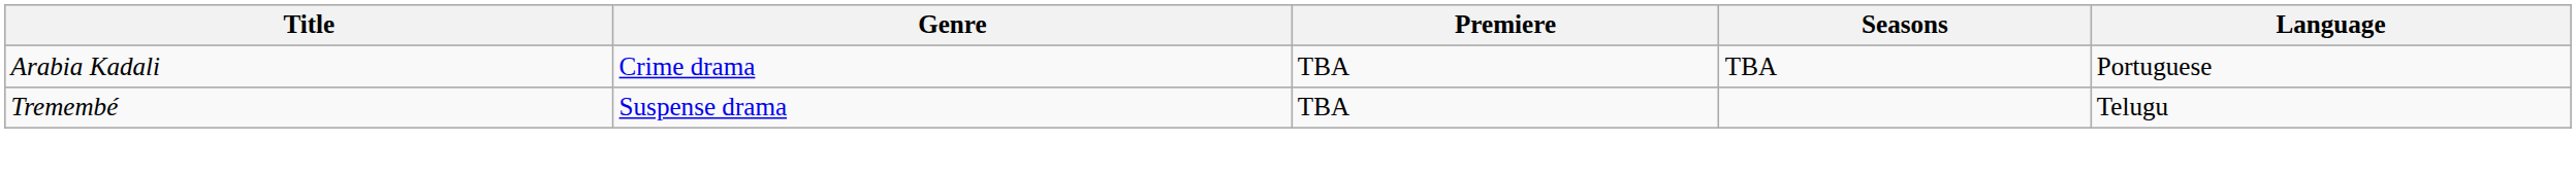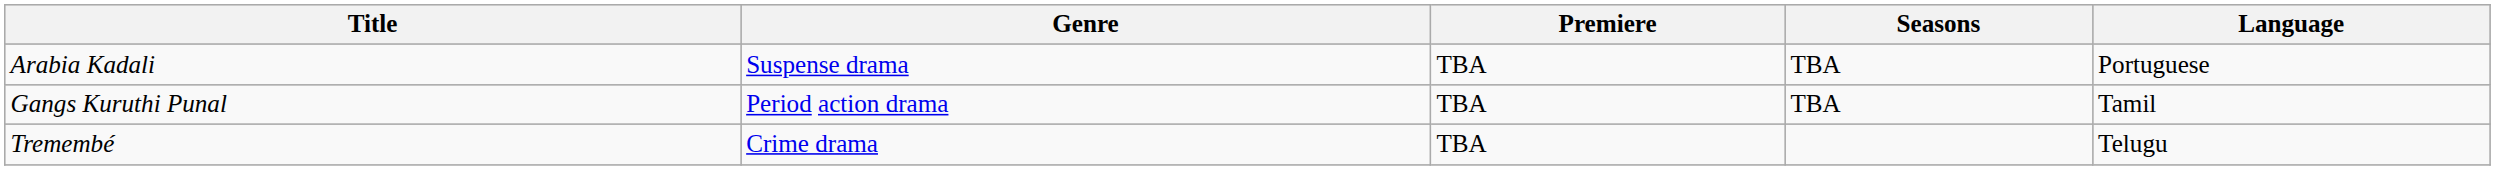Arabia Kadali | Genre: Crime drama -> Suspense drama
+ row: Gangs Kuruthi Punal | Period action drama | TBA | TBA | Tamil
Tremembé | Genre: Suspense drama -> Crime drama
